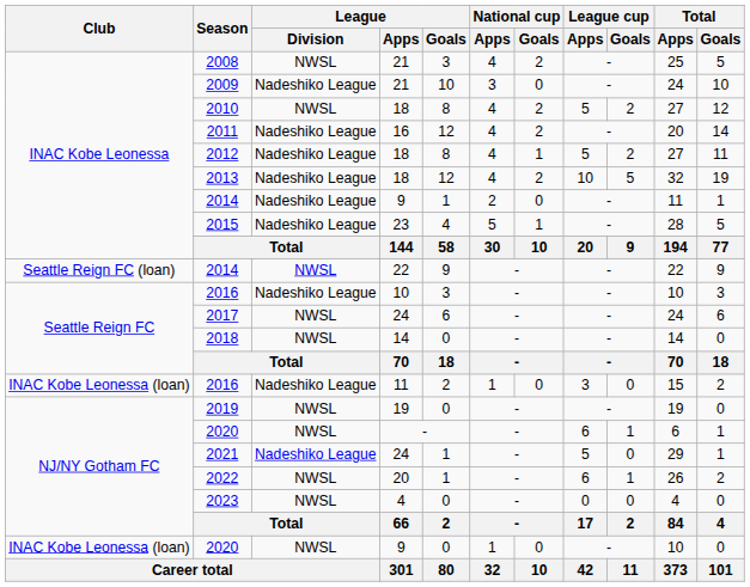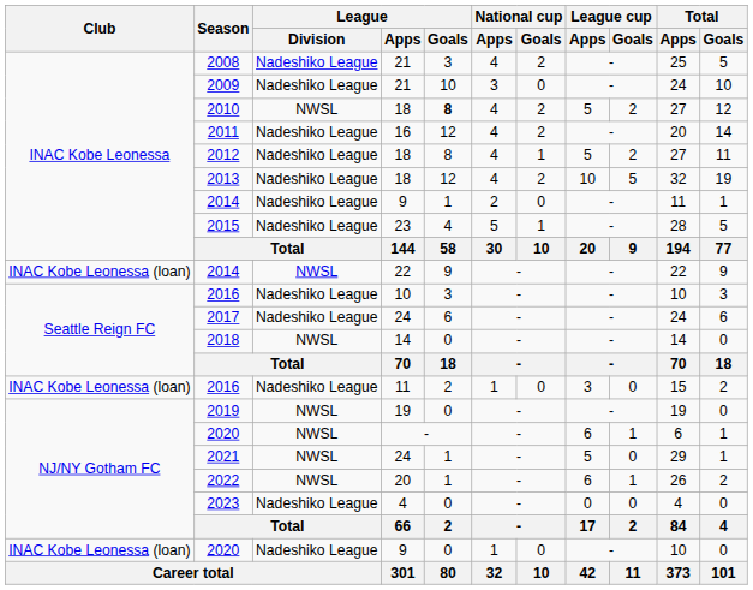2008 | League / Division: NWSL -> Nadeshiko League
2010 | League / Goals: normal -> bold
2014 / 22 | Club: Seattle Reign FC (loan) -> INAC Kobe Leonessa (loan)
2017 | League / Division: NWSL -> Nadeshiko League
2021 | League / Division: Nadeshiko League -> NWSL
2023 | League / Division: NWSL -> Nadeshiko League
2020 / 9 | League / Division: NWSL -> Nadeshiko League
